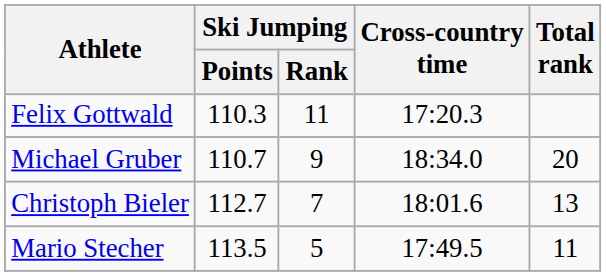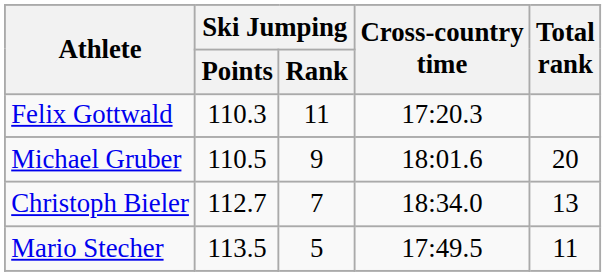Michael Gruber | Ski Jumping / Points: 110.7 -> 110.5
Michael Gruber | Cross-country time: 18:34.0 -> 18:01.6
Christoph Bieler | Cross-country time: 18:01.6 -> 18:34.0
